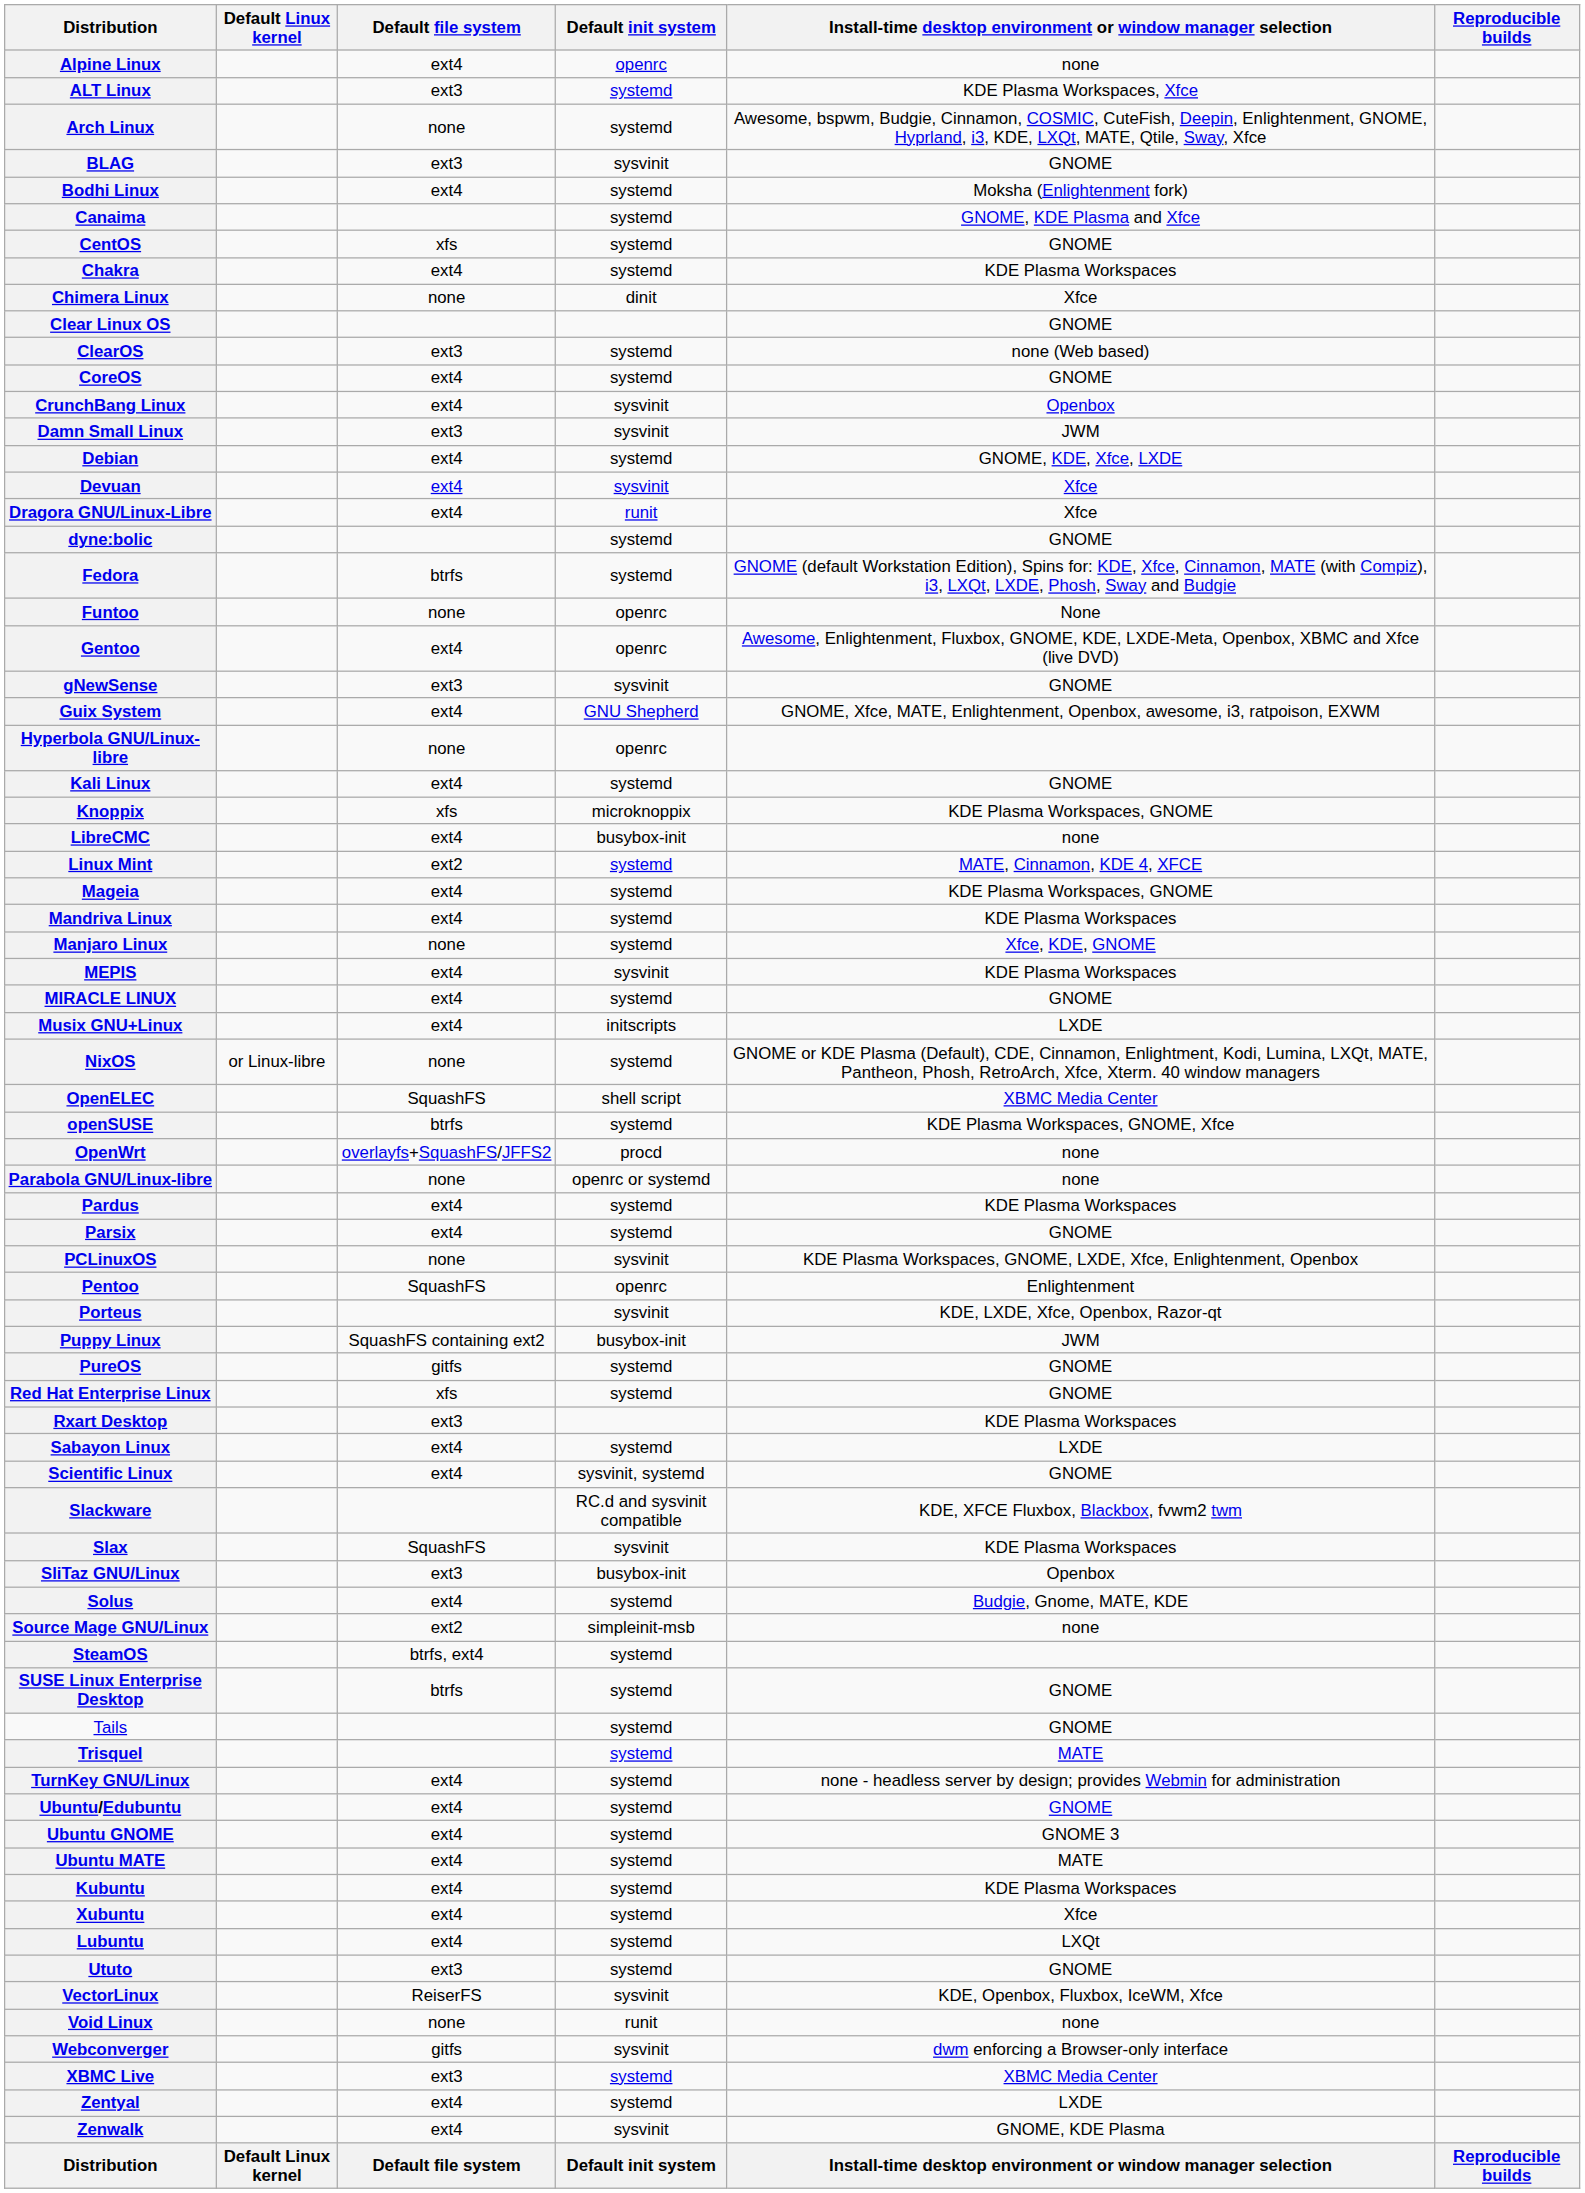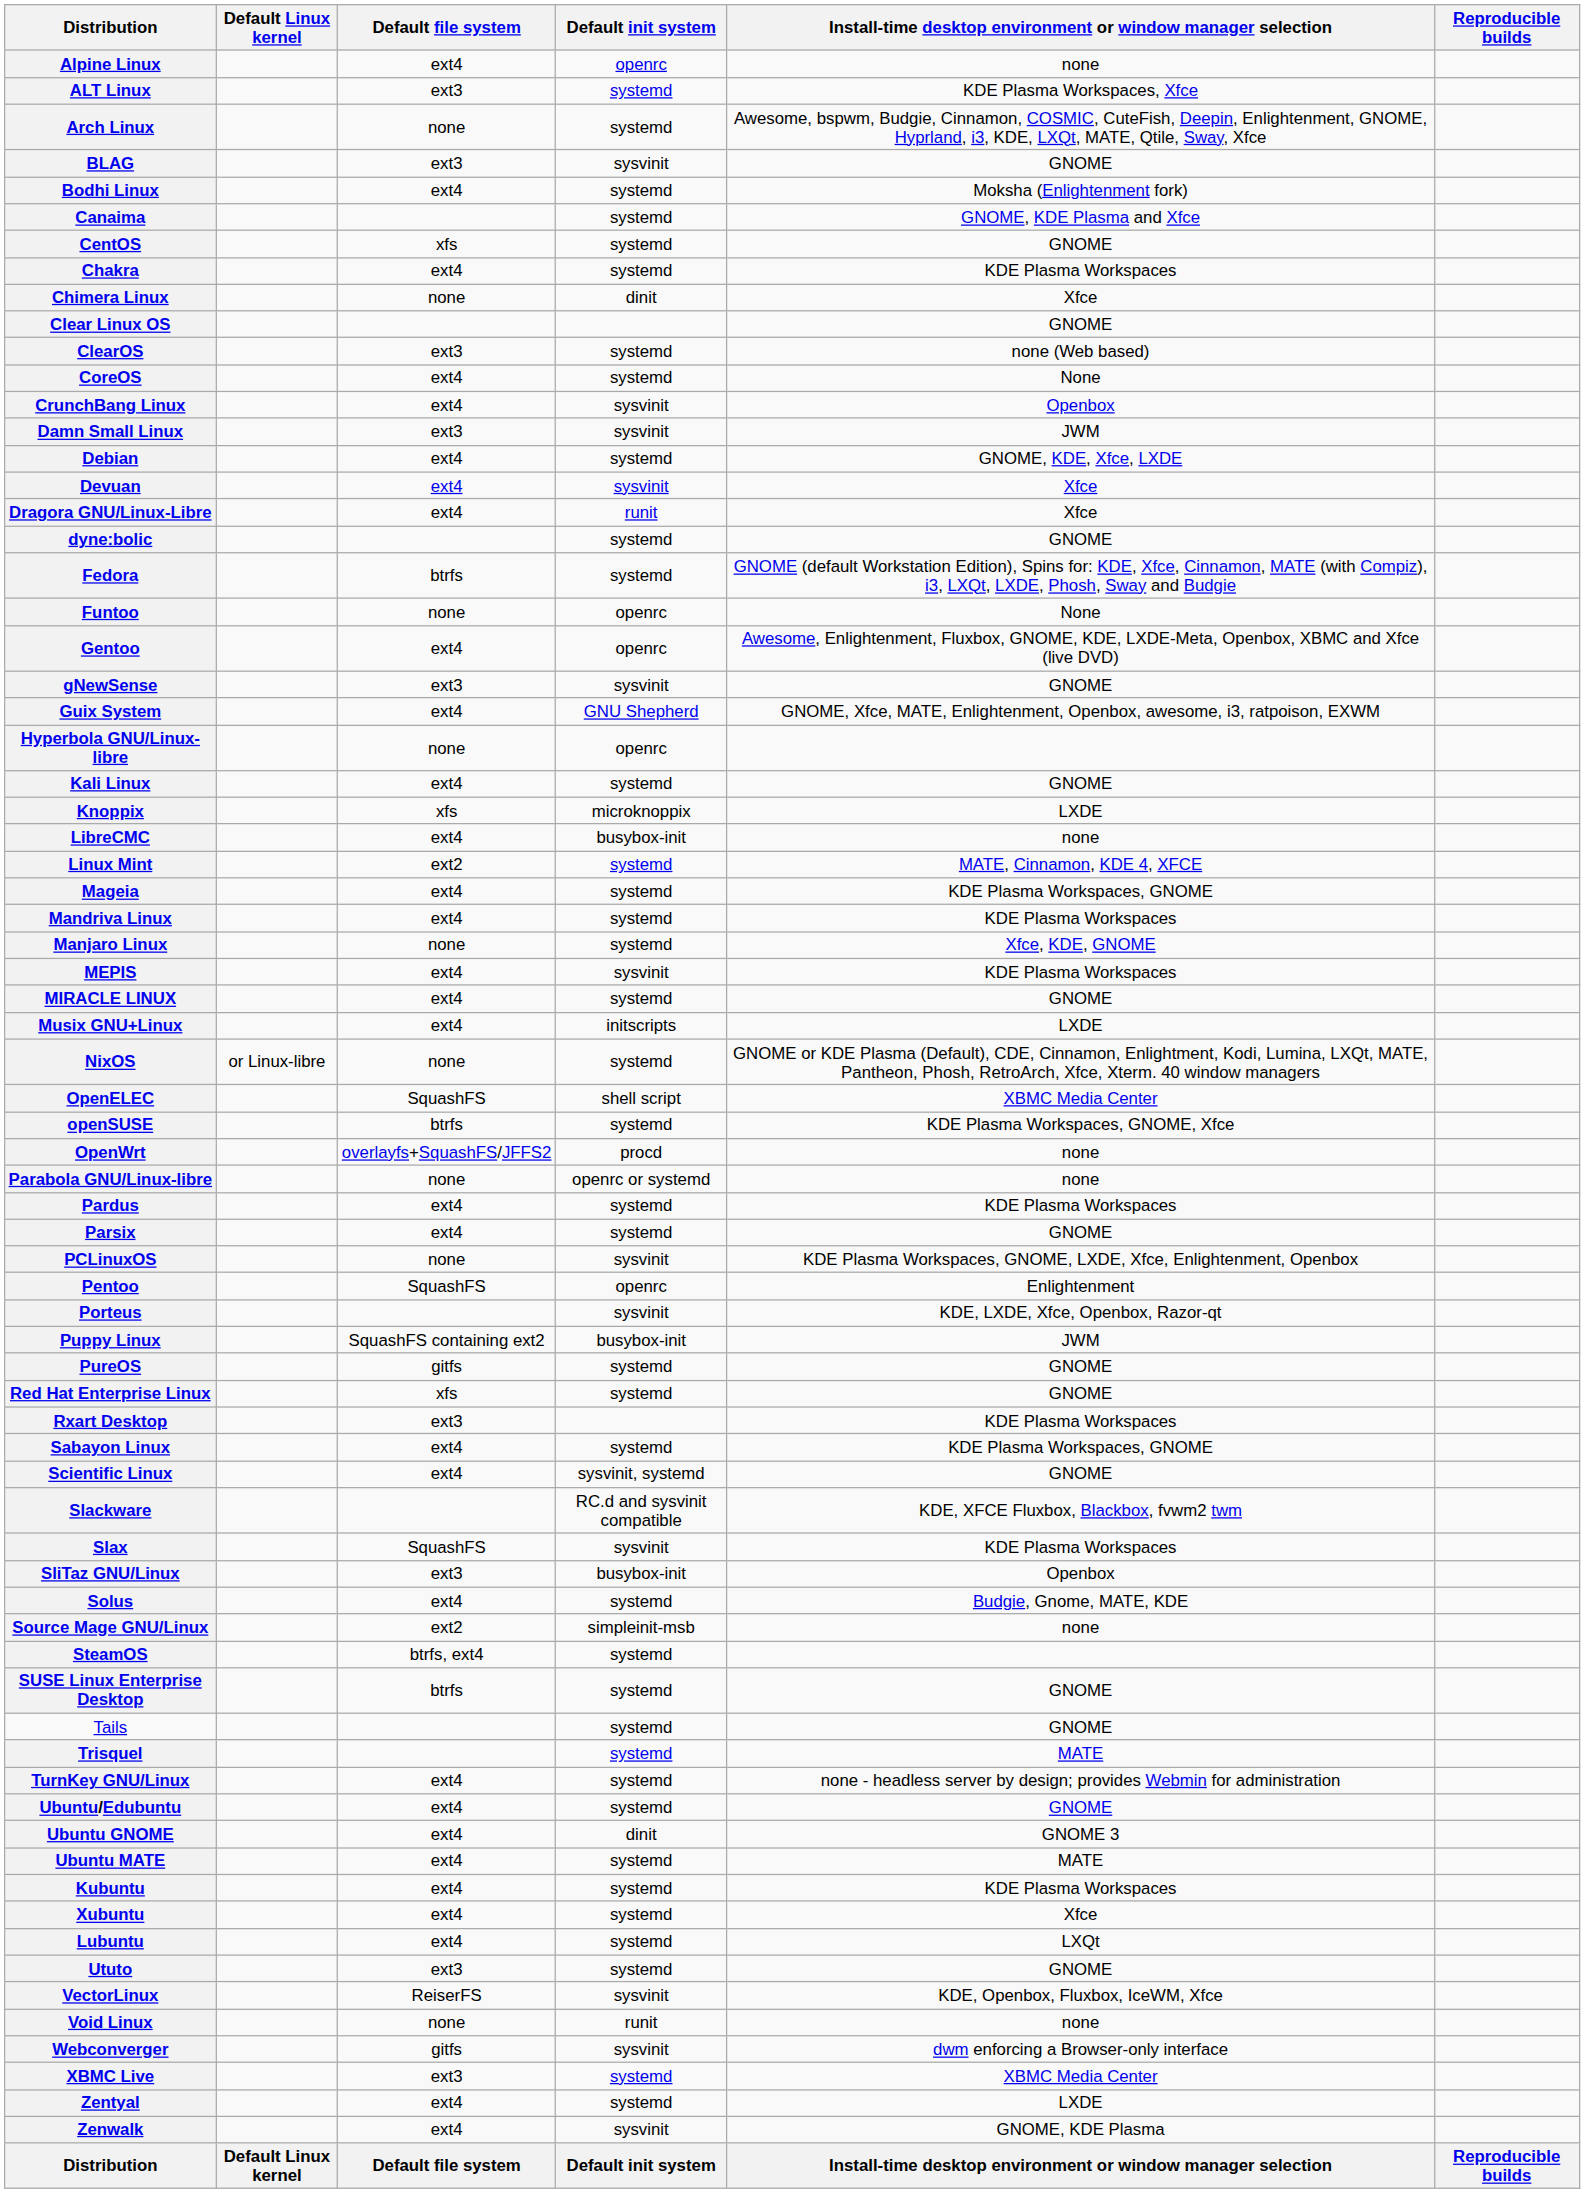CoreOS | Install-time desktop environment or window manager selection: GNOME -> None
Knoppix | Install-time desktop environment or window manager selection: KDE Plasma Workspaces, GNOME -> LXDE
Sabayon Linux | Install-time desktop environment or window manager selection: LXDE -> KDE Plasma Workspaces, GNOME
Ubuntu GNOME | Default init system: systemd -> dinit
